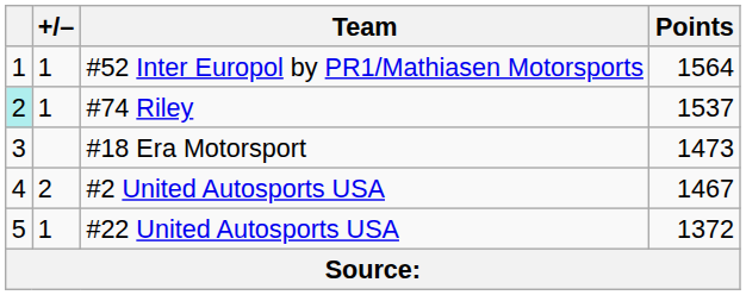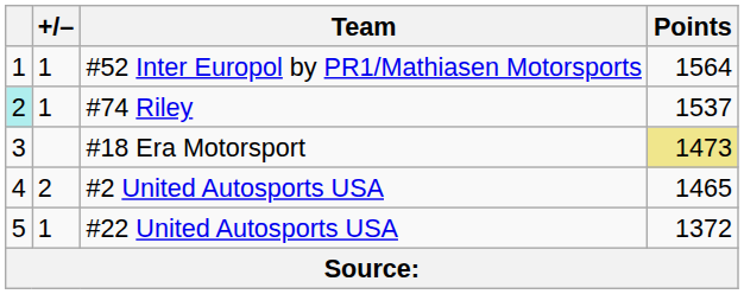#18 Era Motorsport | Points: no background -> khaki background
#2 United Autosports USA | Points: 1467 -> 1465
